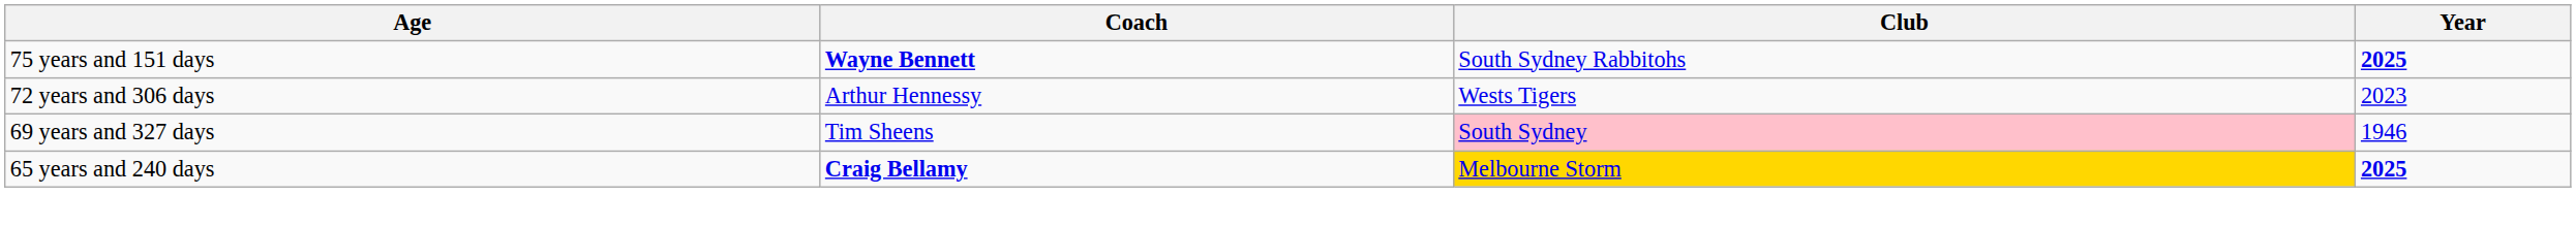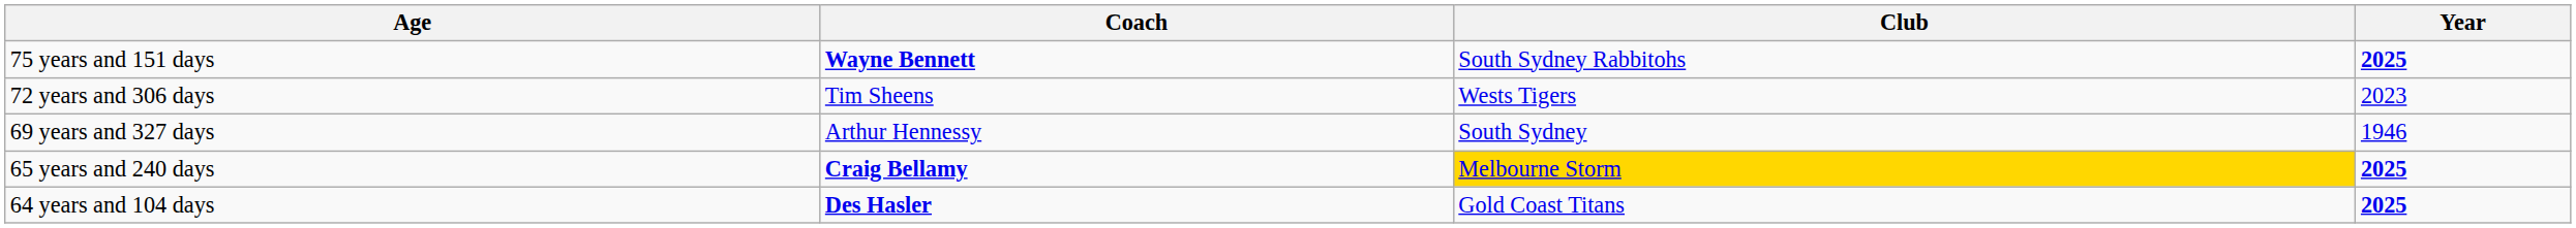72 years and 306 days | Coach: Arthur Hennessy -> Tim Sheens
69 years and 327 days | Coach: Tim Sheens -> Arthur Hennessy
69 years and 327 days | Club: pink background -> no background
+ row: 64 years and 104 days | Des Hasler | Gold Coast Titans | 2025
